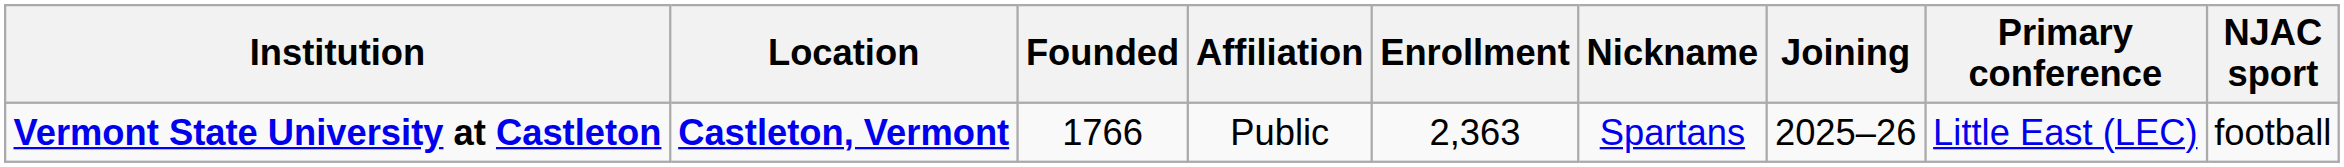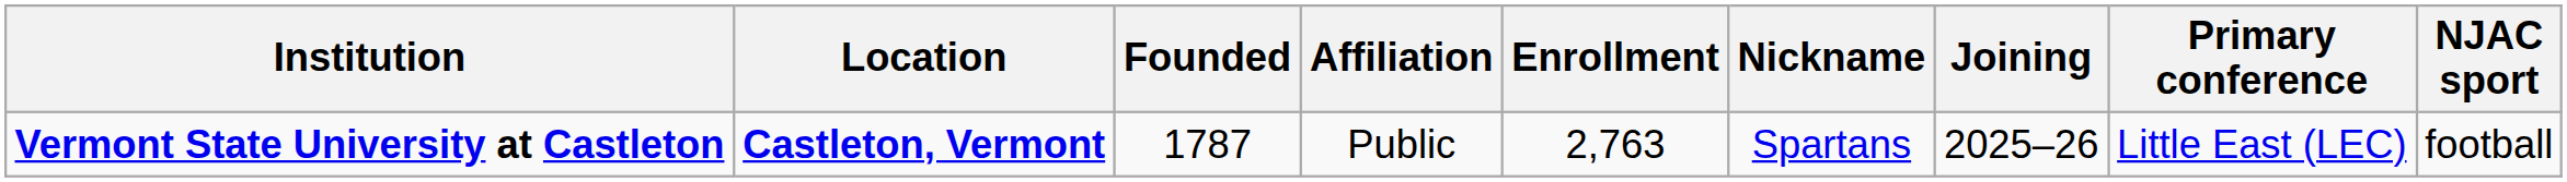Vermont State University at Castleton | Founded: 1766 -> 1787
Vermont State University at Castleton | Enrollment: 2,363 -> 2,763
